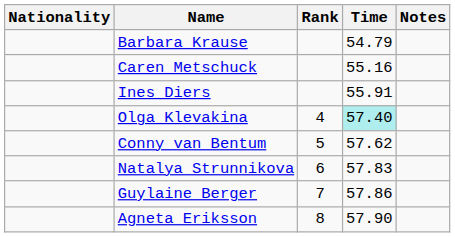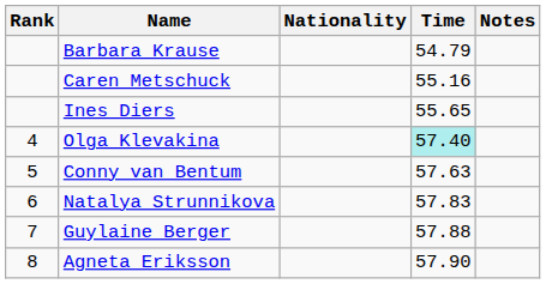columns swapped: Rank <-> Nationality
Ines Diers | Time: 55.91 -> 55.65
Conny van Bentum | Time: 57.62 -> 57.63
Guylaine Berger | Time: 57.86 -> 57.88
